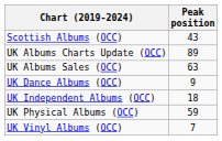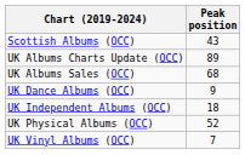UK Albums Sales (OCC) | Peak position: 63 -> 68
UK Physical Albums (OCC) | Peak position: 59 -> 52
